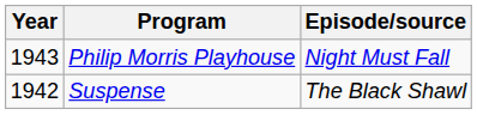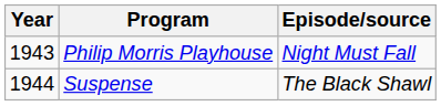Suspense | Year: 1942 -> 1944
